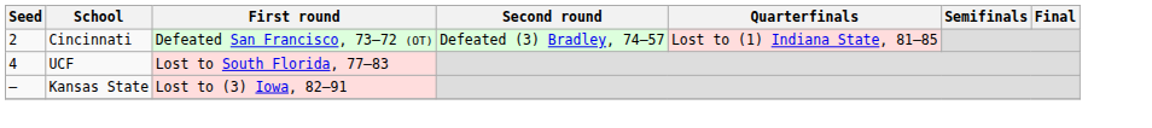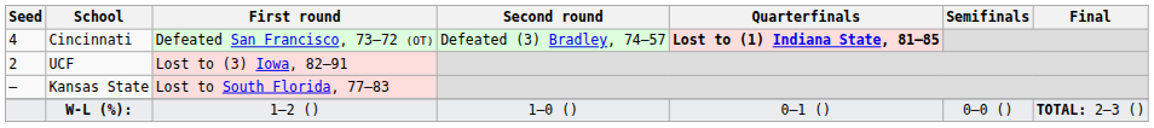Cincinnati | Seed: 2 -> 4
Cincinnati | Quarterfinals: normal -> bold
UCF | Seed: 4 -> 2
UCF | First round: Lost to South Florida, 77–83 -> Lost to (3) Iowa, 82–91
Kansas State | First round: Lost to (3) Iowa, 82–91 -> Lost to South Florida, 77–83
+ row: W-L (%): | 1–2 () | 1–0 () | 0–1 () | 0–0 () | TOTAL: 2–3 ()
